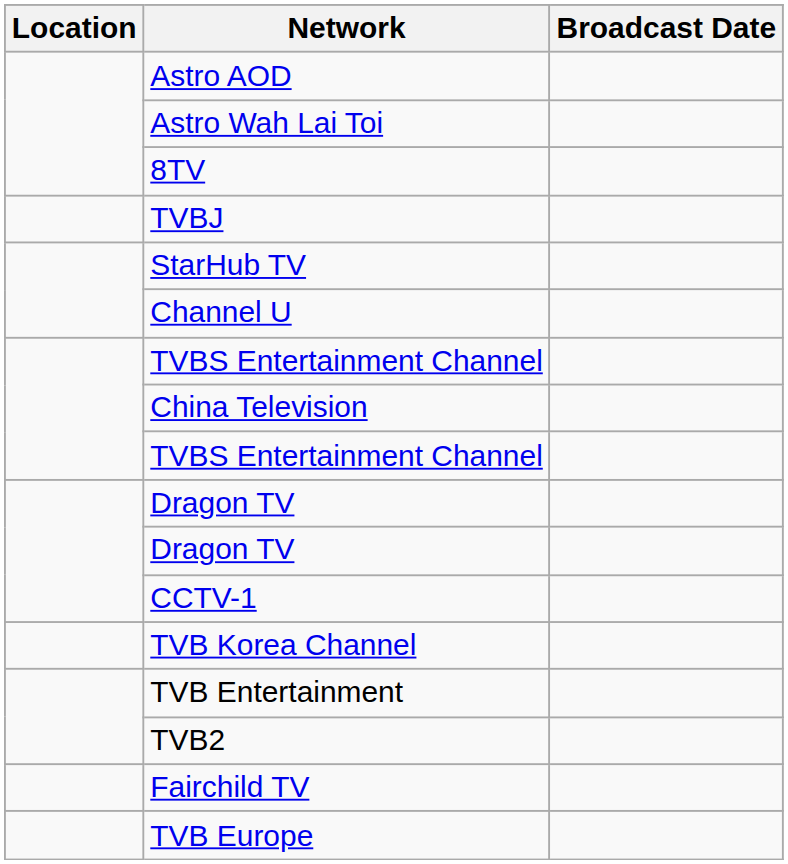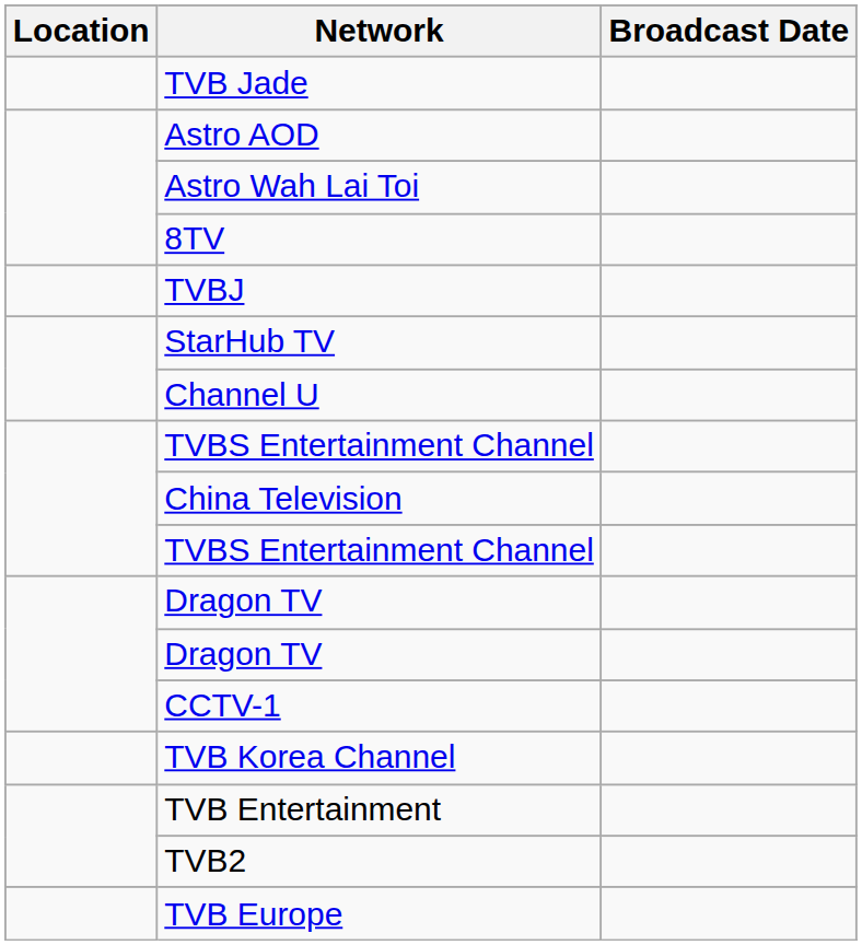+ row: TVB Jade
- row: Fairchild TV
